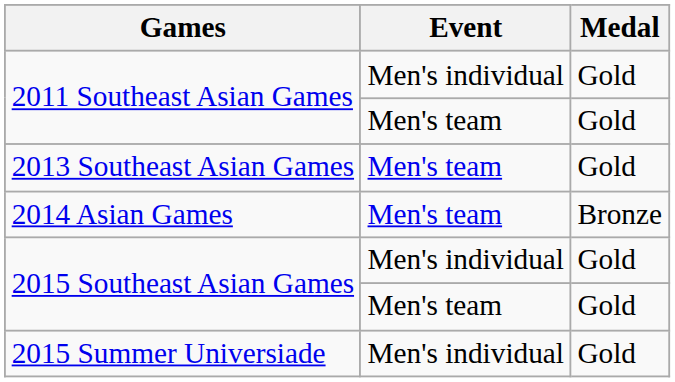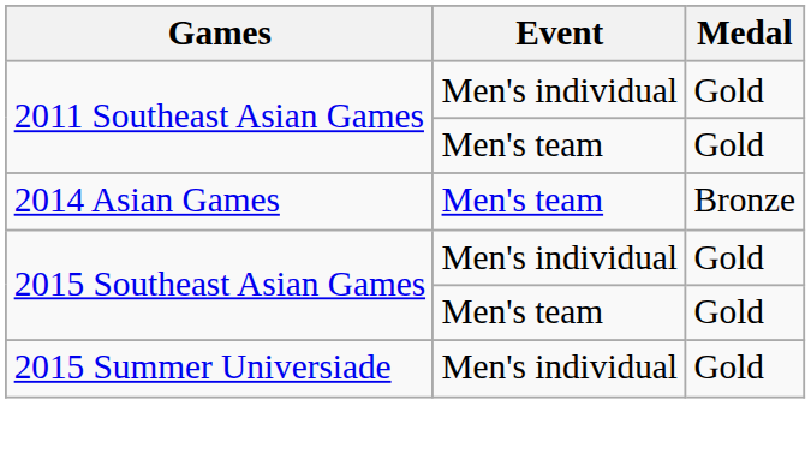- row: 2013 Southeast Asian Games | Men's team | Gold
